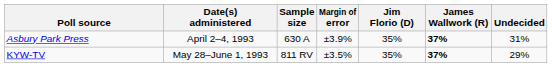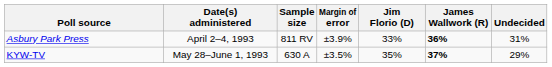Asbury Park Press | Sample size: 630 A -> 811 RV
Asbury Park Press | Jim Florio (D): 35% -> 33%
Asbury Park Press | James Wallwork (R): 37% -> 36%
KYW-TV | Sample size: 811 RV -> 630 A
